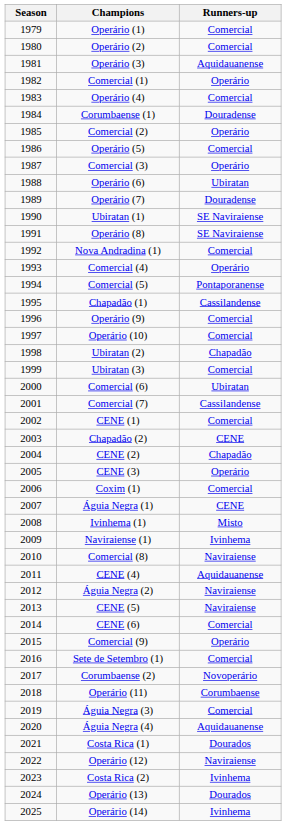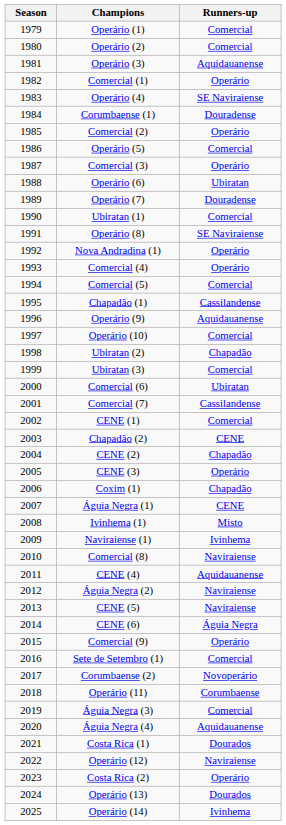Operário (4) | Runners-up: Comercial -> SE Naviraiense
Ubiratan (1) | Runners-up: SE Naviraiense -> Comercial
Nova Andradina (1) | Runners-up: Comercial -> Operário
Comercial (5) | Runners-up: Pontaporanense -> Comercial
Operário (9) | Runners-up: Comercial -> Aquidauanense
Coxim (1) | Runners-up: Comercial -> Chapadão
CENE (6) | Runners-up: Comercial -> Águia Negra
Costa Rica (2) | Runners-up: Ivinhema -> Operário
